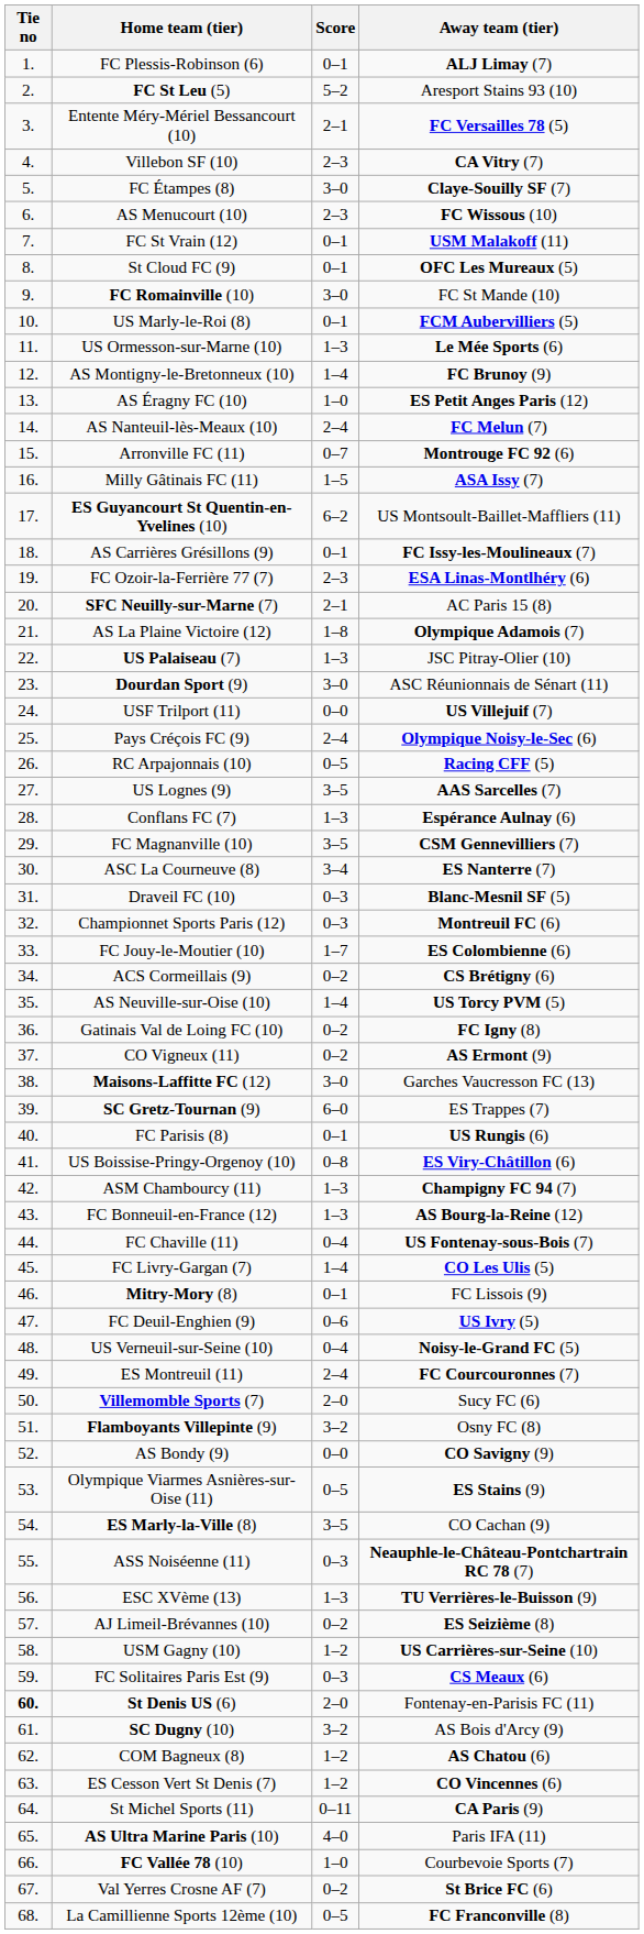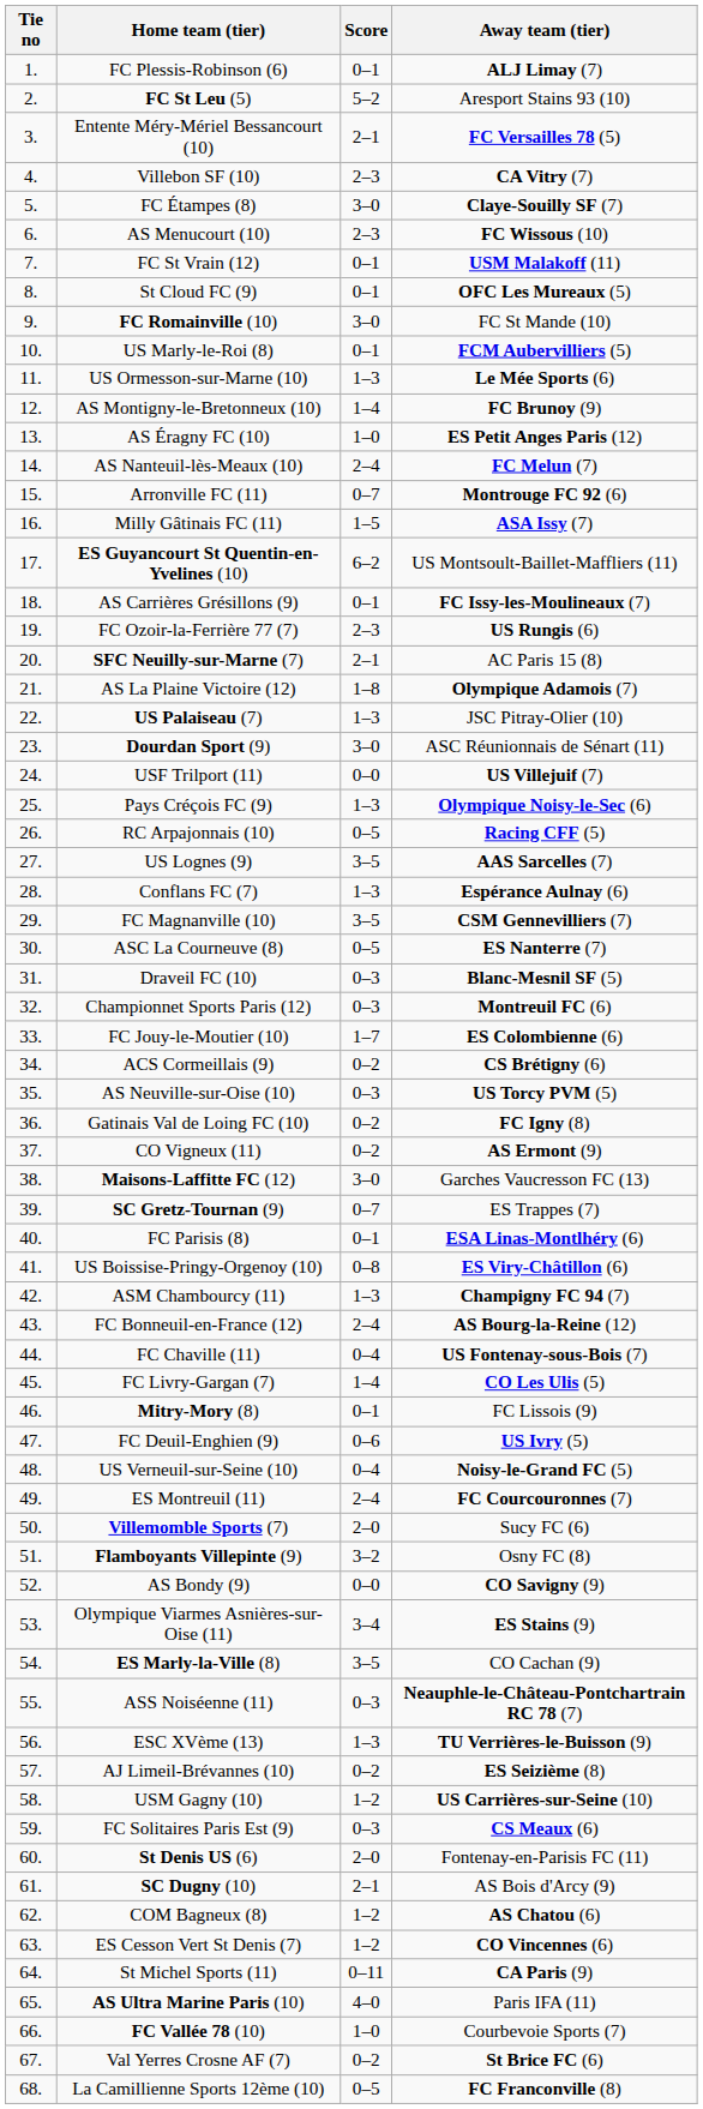FC Ozoir-la-Ferrière 77 (7) | Away team (tier): ESA Linas-Montlhéry (6) -> US Rungis (6)
Pays Créçois FC (9) | Score: 2–4 -> 1–3
ASC La Courneuve (8) | Score: 3–4 -> 0–5
AS Neuville-sur-Oise (10) | Score: 1–4 -> 0–3
SC Gretz-Tournan (9) | Score: 6–0 -> 0–7
FC Parisis (8) | Away team (tier): US Rungis (6) -> ESA Linas-Montlhéry (6)
FC Bonneuil-en-France (12) | Score: 1–3 -> 2–4
Olympique Viarmes Asnières-sur-Oise (11) | Score: 0–5 -> 3–4
St Denis US (6) | Tie no: bold -> normal
SC Dugny (10) | Score: 3–2 -> 2–1
